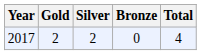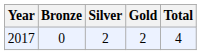columns swapped: Gold <-> Bronze
